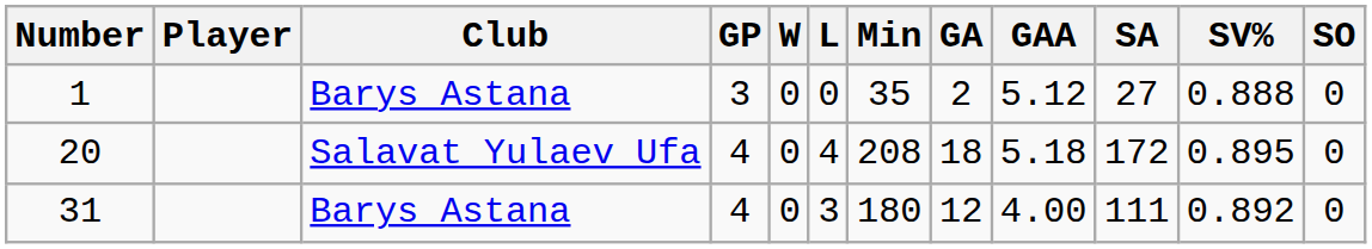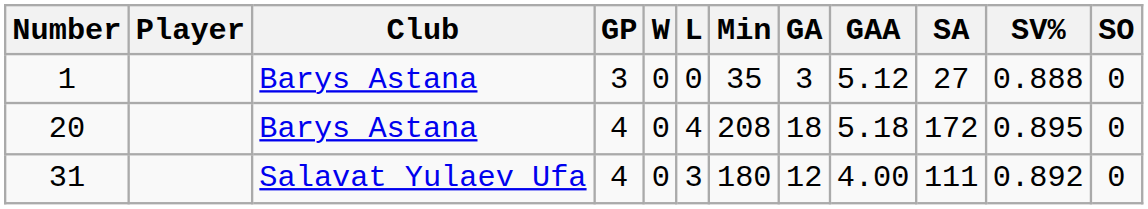1 | GA: 2 -> 3
20 | Club: Salavat Yulaev Ufa -> Barys Astana
31 | Club: Barys Astana -> Salavat Yulaev Ufa
